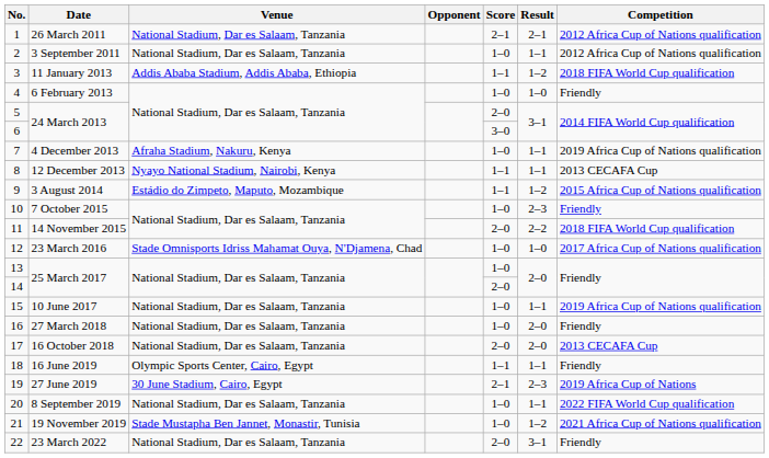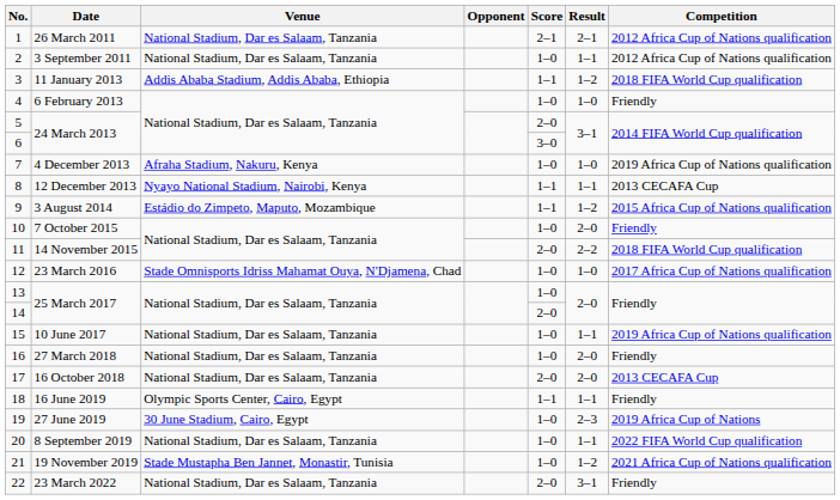4 December 2013 | Result: 1–1 -> 1–0
7 October 2015 | Result: 2–3 -> 2–0
27 June 2019 | Score: 2–1 -> 1–0
